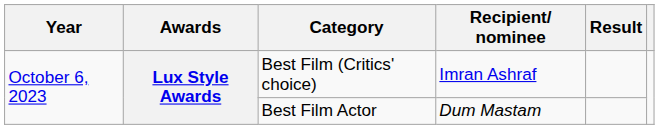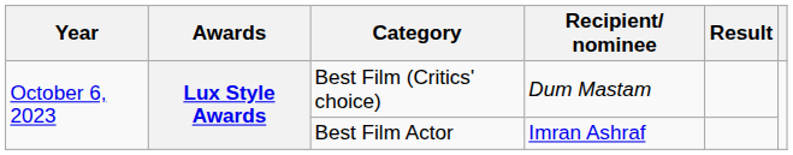Best Film (Critics' choice) | Recipient/ nominee: Imran Ashraf -> Dum Mastam
Best Film Actor | Recipient/ nominee: Dum Mastam -> Imran Ashraf
